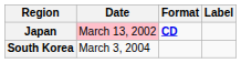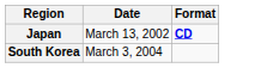- column: Label
Japan | Date: pink background -> no background
